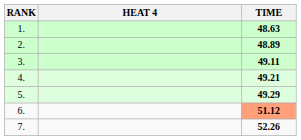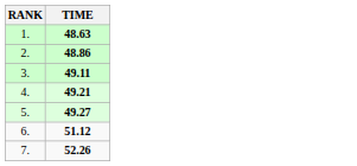- column: HEAT 4
2. | TIME: 48.89 -> 48.86
5. | TIME: 49.29 -> 49.27
6. | TIME: lightsalmon background -> no background
